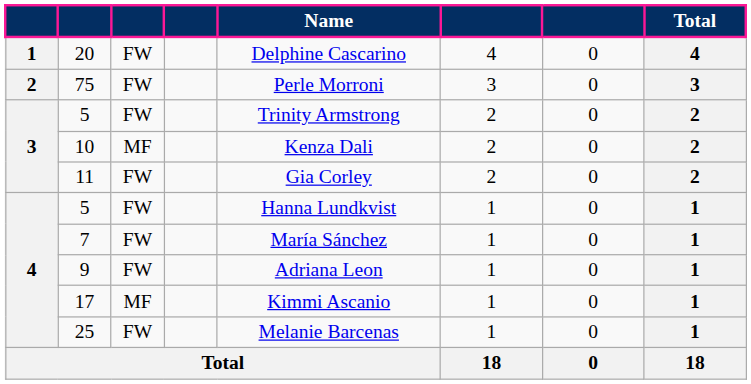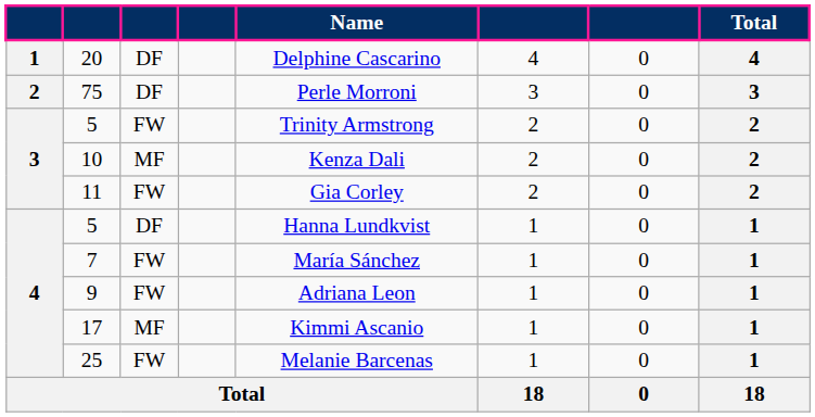20 | column 3: FW -> DF
75 | column 3: FW -> DF
4 / 5 | column 3: FW -> DF
